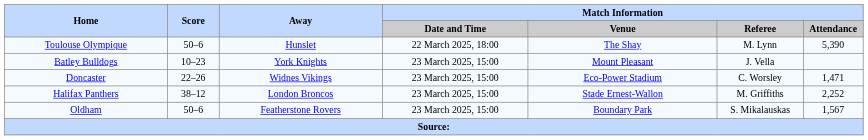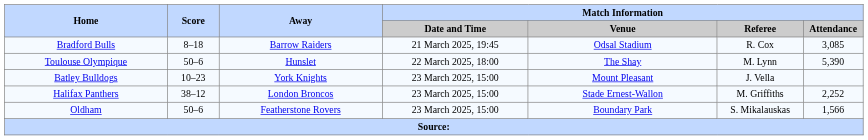+ row: Bradford Bulls | 8–18 | Barrow Raiders | 21 March 2025, 19:45 | Odsal Stadium | R. Cox | 3,085
- row: Doncaster | 22–26 | Widnes Vikings | 23 March 2025, 15:00 | Eco-Power Stadium | C. Worsley | 1,471
Oldham | Match Information / Attendance: 1,567 -> 1,566
